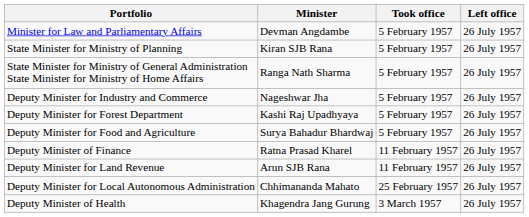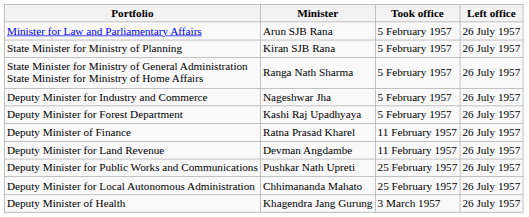Minister for Law and Parliamentary Affairs | Minister: Devman Angdambe -> Arun SJB Rana
- row: Deputy Minister for Food and Agriculture | Surya Bahadur Bhardwaj | 5 February 1957 | 26 July 1957
Deputy Minister for Land Revenue | Minister: Arun SJB Rana -> Devman Angdambe
+ row: Deputy Minister for Public Works and Communications | Pushkar Nath Upreti | 25 February 1957 | 26 July 1957
